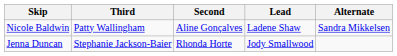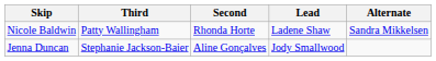Nicole Baldwin | Second: Aline Gonçalves -> Rhonda Horte
Jenna Duncan | Second: Rhonda Horte -> Aline Gonçalves
